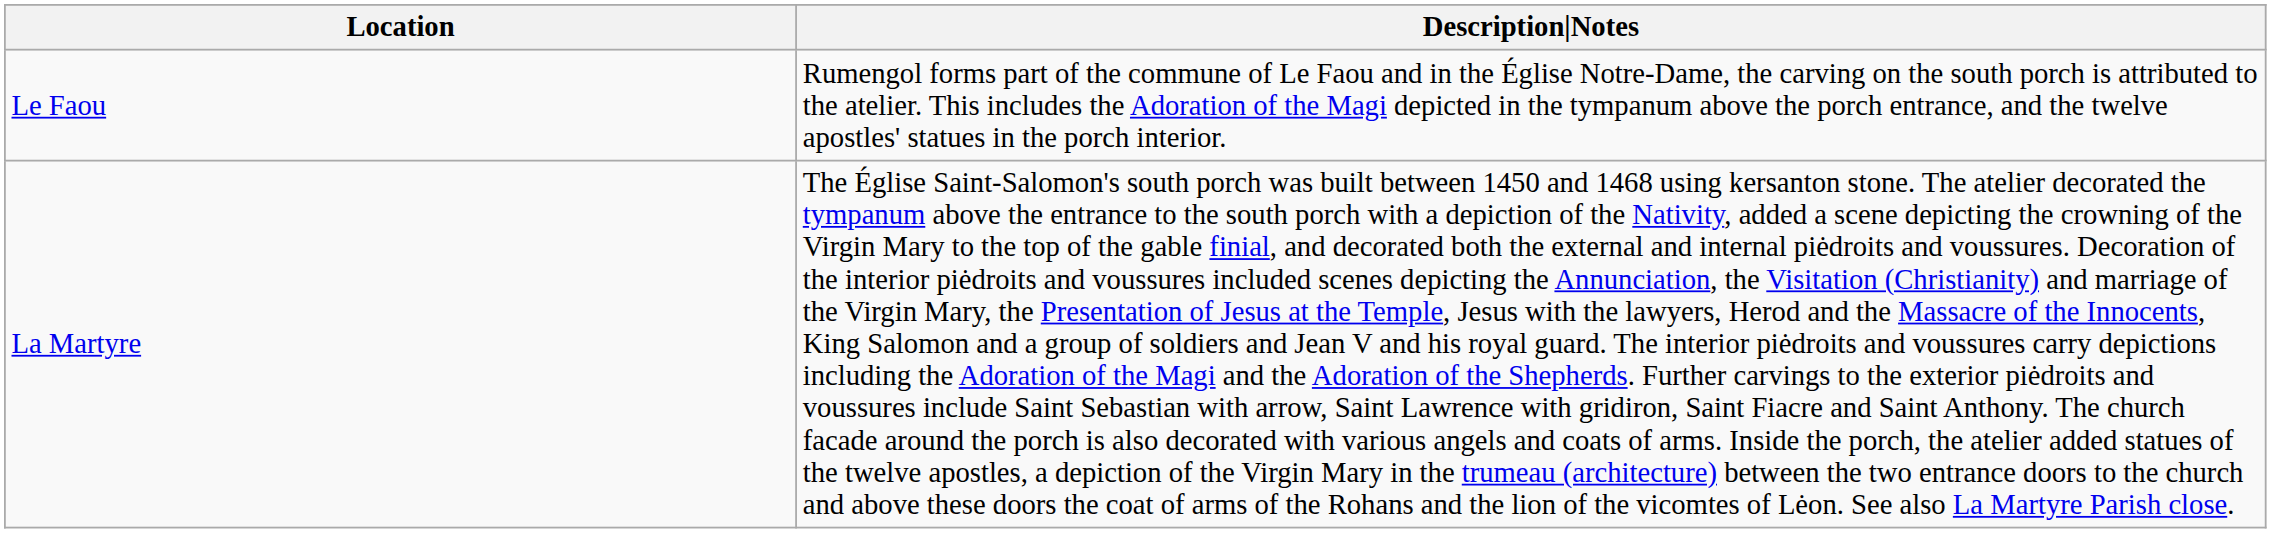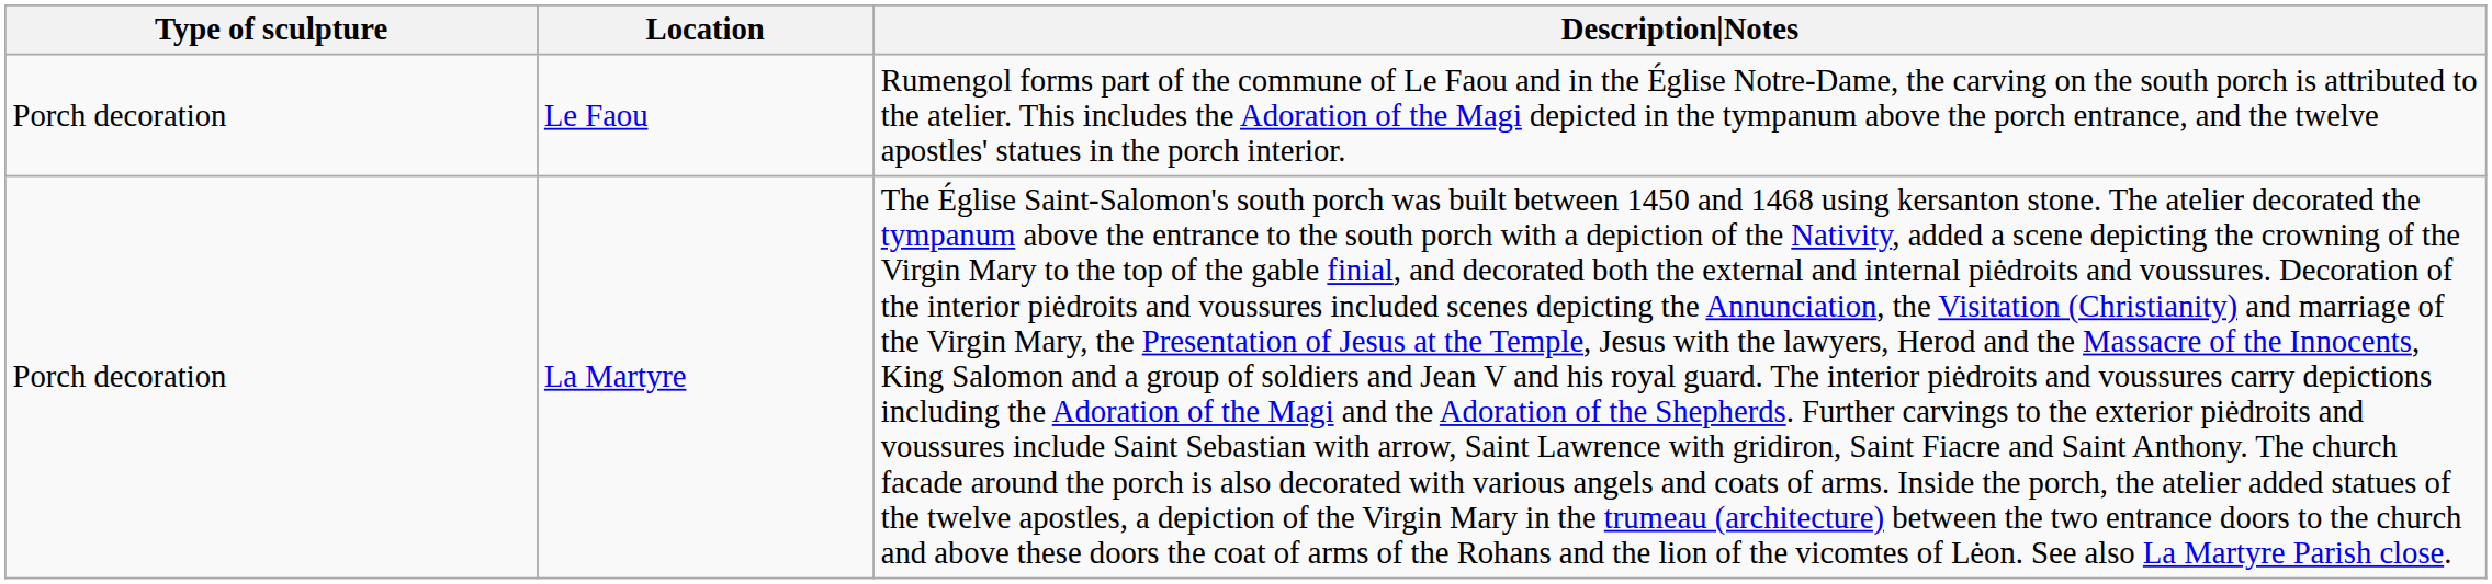+ column: Type of sculpture | Porch decoration | Porch decoration
